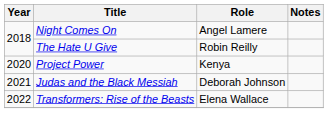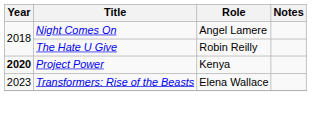Project Power | Year: normal -> bold
- row: 2021 | Judas and the Black Messiah | Deborah Johnson
Transformers: Rise of the Beasts | Year: 2022 -> 2023
